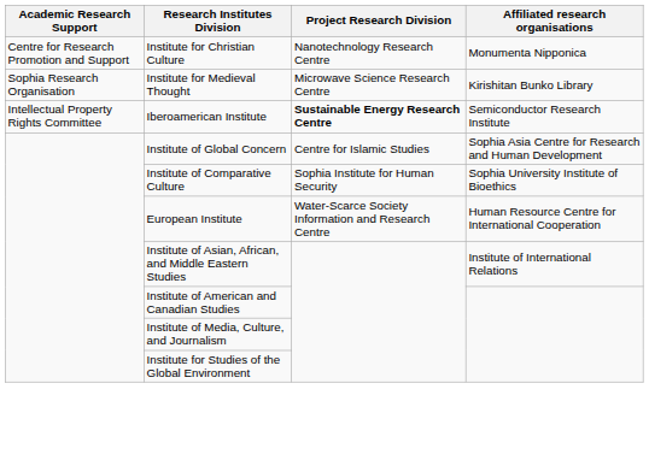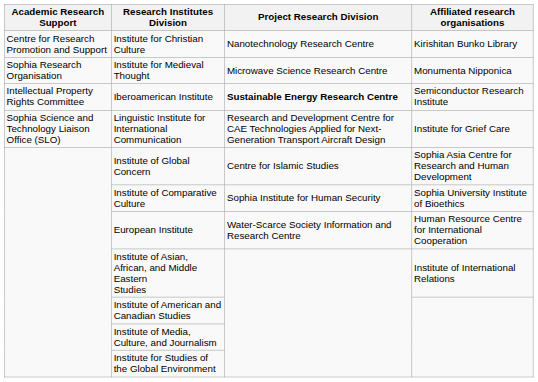Institute for Christian Culture | Affiliated research organisations: Monumenta Nipponica -> Kirishitan Bunko Library
Institute for Medieval Thought | Affiliated research organisations: Kirishitan Bunko Library -> Monumenta Nipponica
+ row: Sophia Science and Technology Liaison Office (SLO) | Linguistic Institute for International Communication | Research and Development Centre for CAE Technologies Applied for Next-Generation Transport Aircraft Design | Institute for Grief Care
